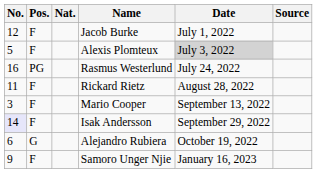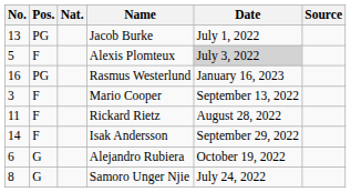Jacob Burke | No.: 12 -> 13
Jacob Burke | Pos.: F -> PG
Rasmus Westerlund | Date: July 24, 2022 -> January 16, 2023
rows swapped: Rickard Rietz <-> Mario Cooper
Isak Andersson | No.: lavender background -> no background
Samoro Unger Njie | No.: 9 -> 8
Samoro Unger Njie | Pos.: F -> G
Samoro Unger Njie | Date: January 16, 2023 -> July 24, 2022
